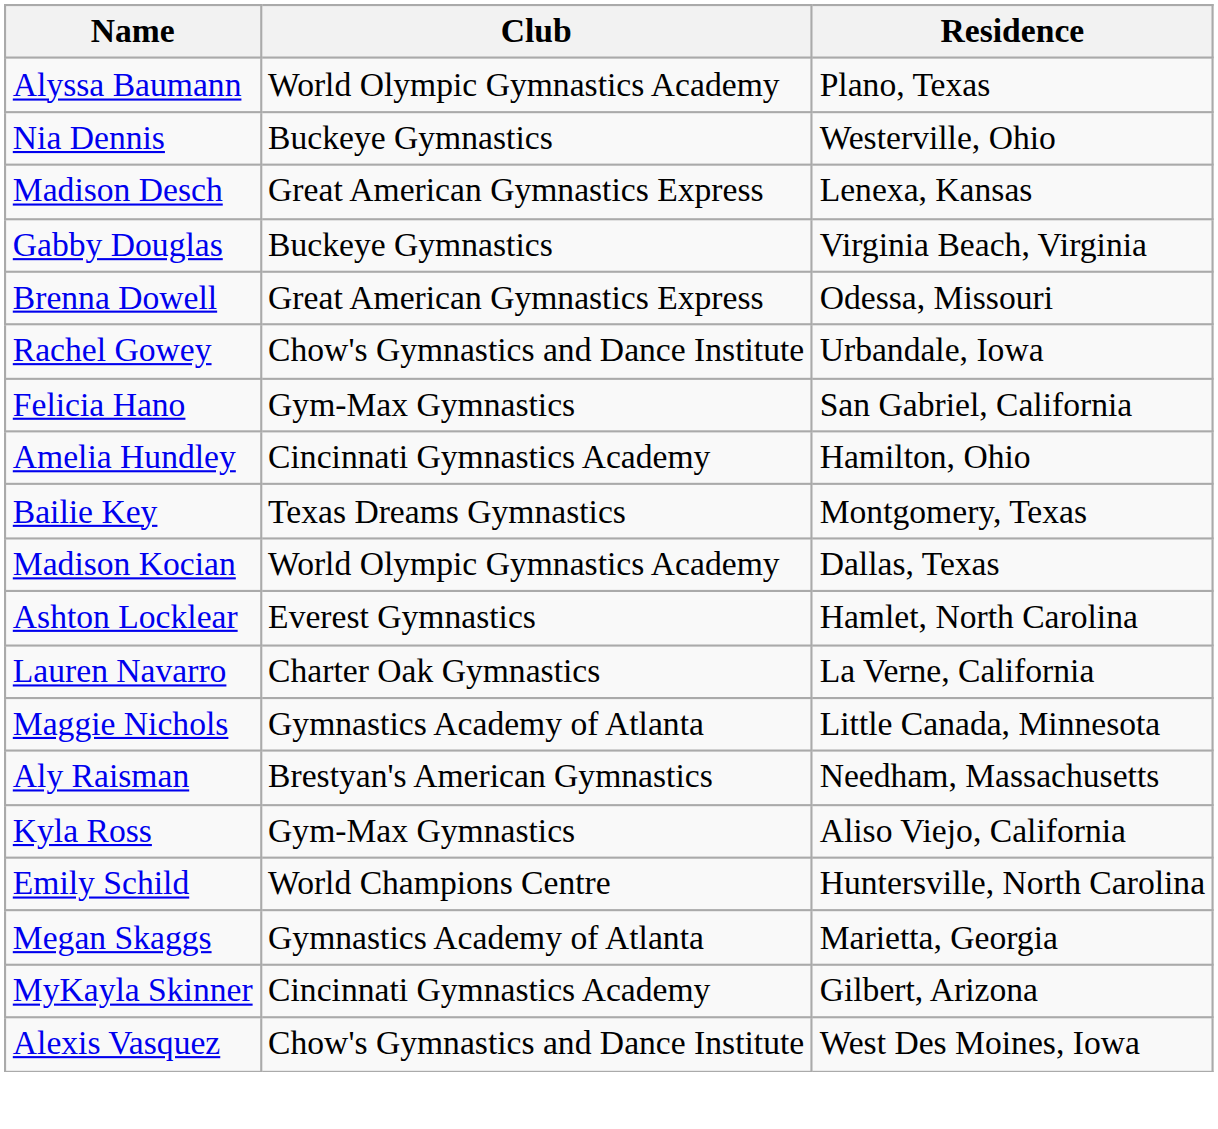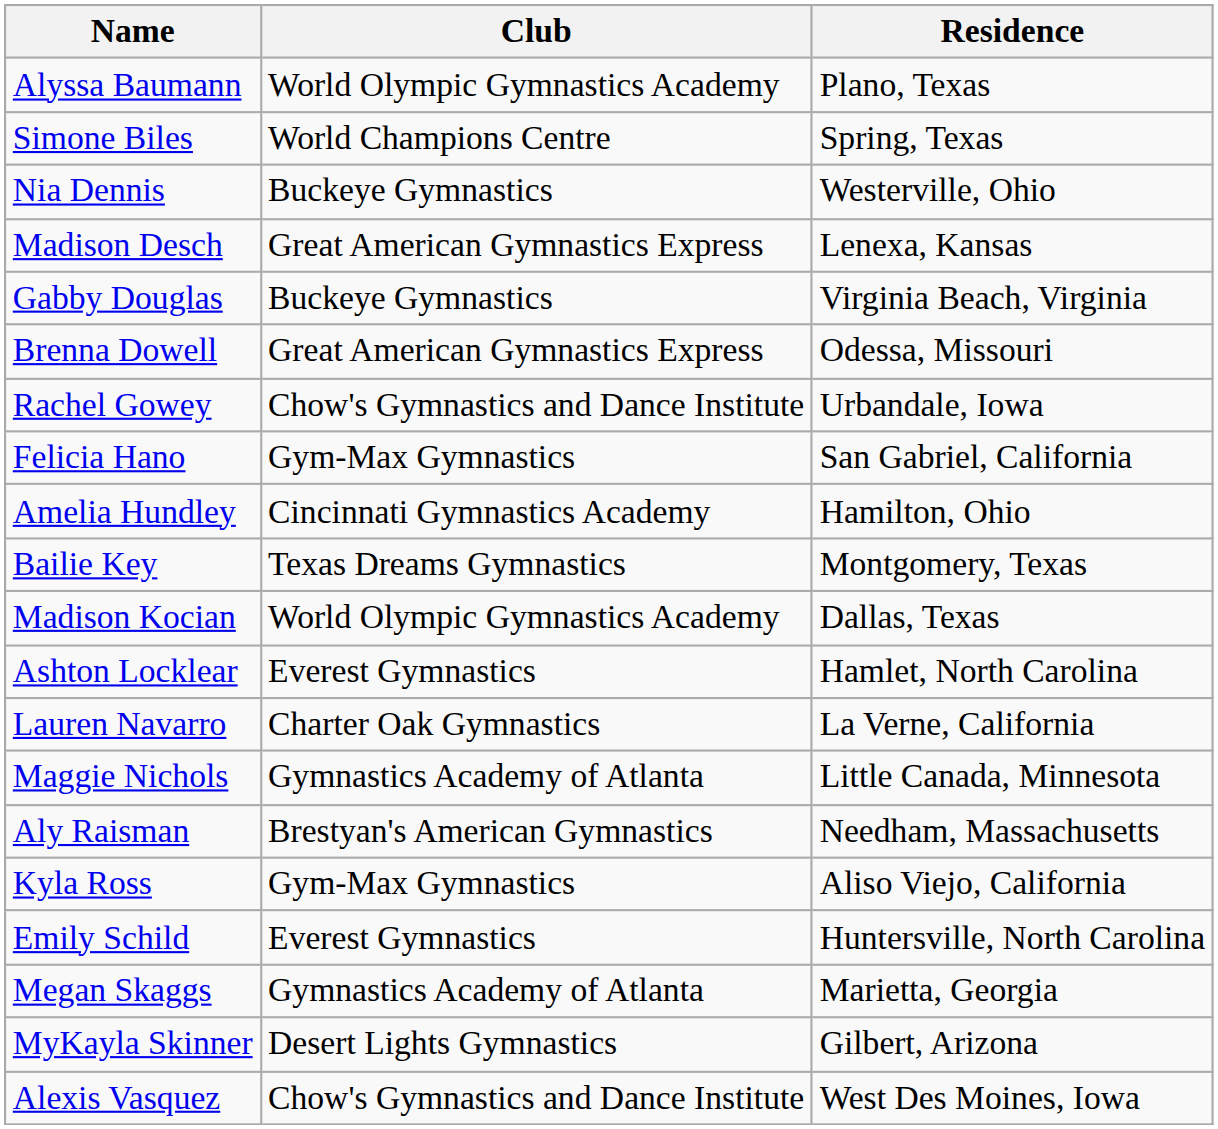+ row: Simone Biles | World Champions Centre | Spring, Texas
Emily Schild | Club: World Champions Centre -> Everest Gymnastics
MyKayla Skinner | Club: Cincinnati Gymnastics Academy -> Desert Lights Gymnastics
